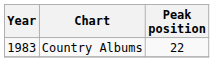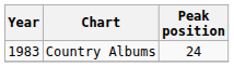Country Albums | Peak position: 22 -> 24
